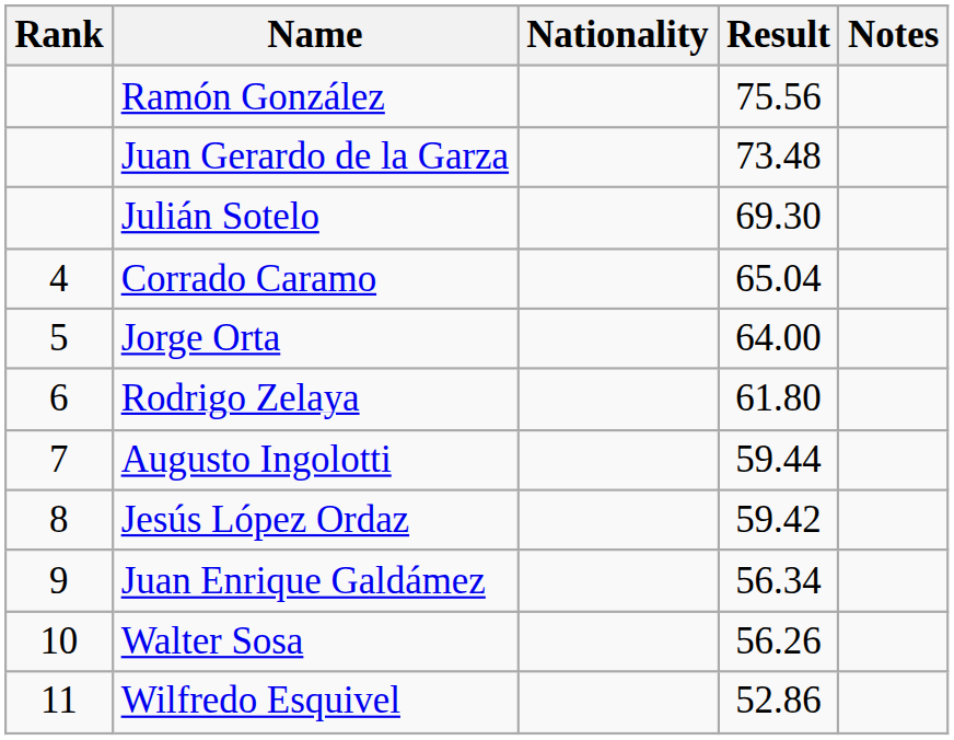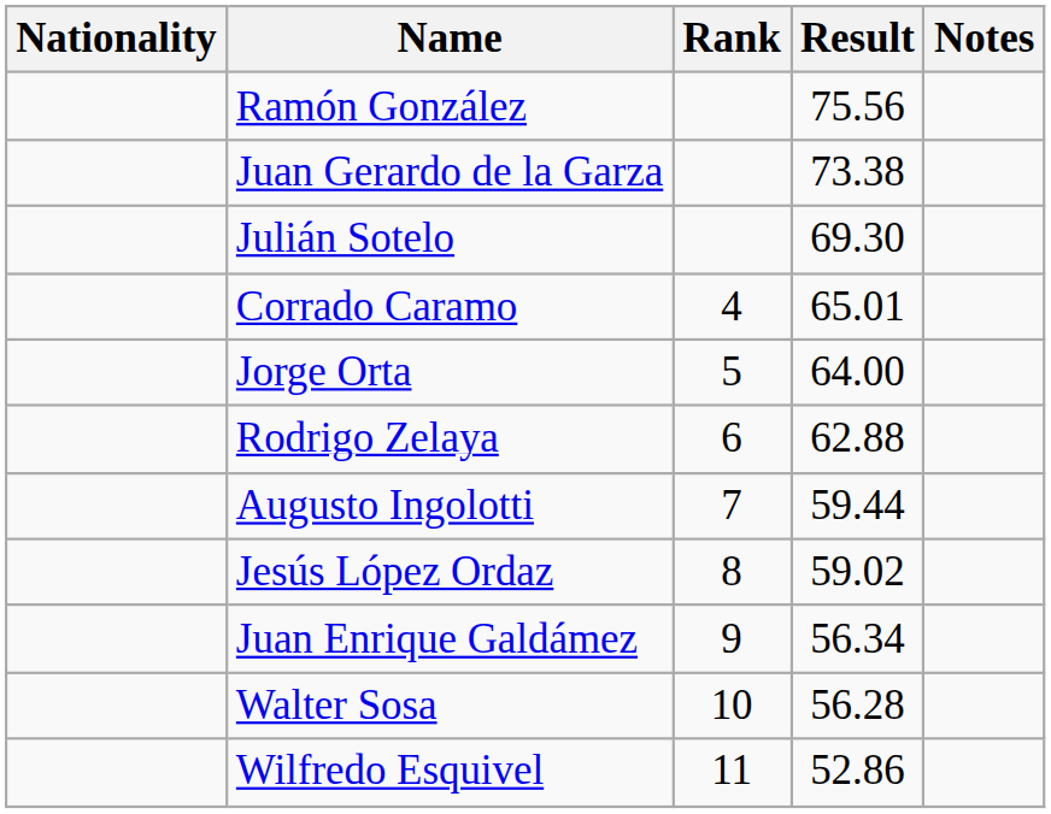columns swapped: Rank <-> Nationality
Juan Gerardo de la Garza | Result: 73.48 -> 73.38
Corrado Caramo | Result: 65.04 -> 65.01
Rodrigo Zelaya | Result: 61.80 -> 62.88
Jesús López Ordaz | Result: 59.42 -> 59.02
Walter Sosa | Result: 56.26 -> 56.28
